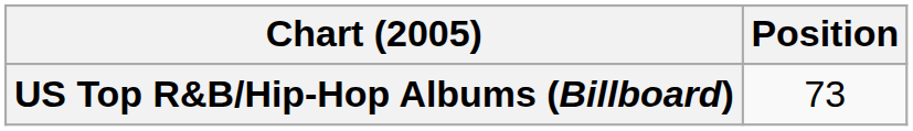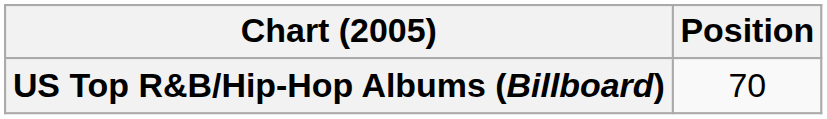US Top R&B/Hip-Hop Albums (Billboard) | Position: 73 -> 70
